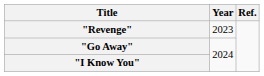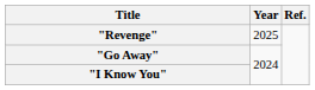"Revenge" | Year: 2023 -> 2025
